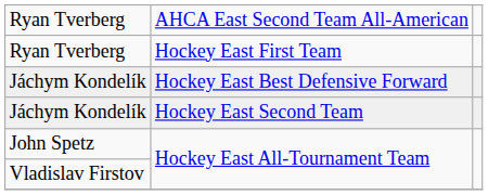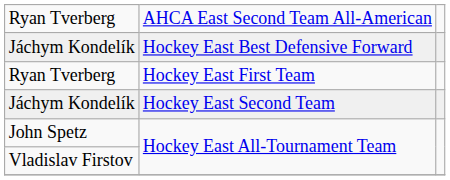rows swapped: Jáchym Kondelík / Hockey East Best Defensive Forward <-> Ryan Tverberg / Hockey East First Team
